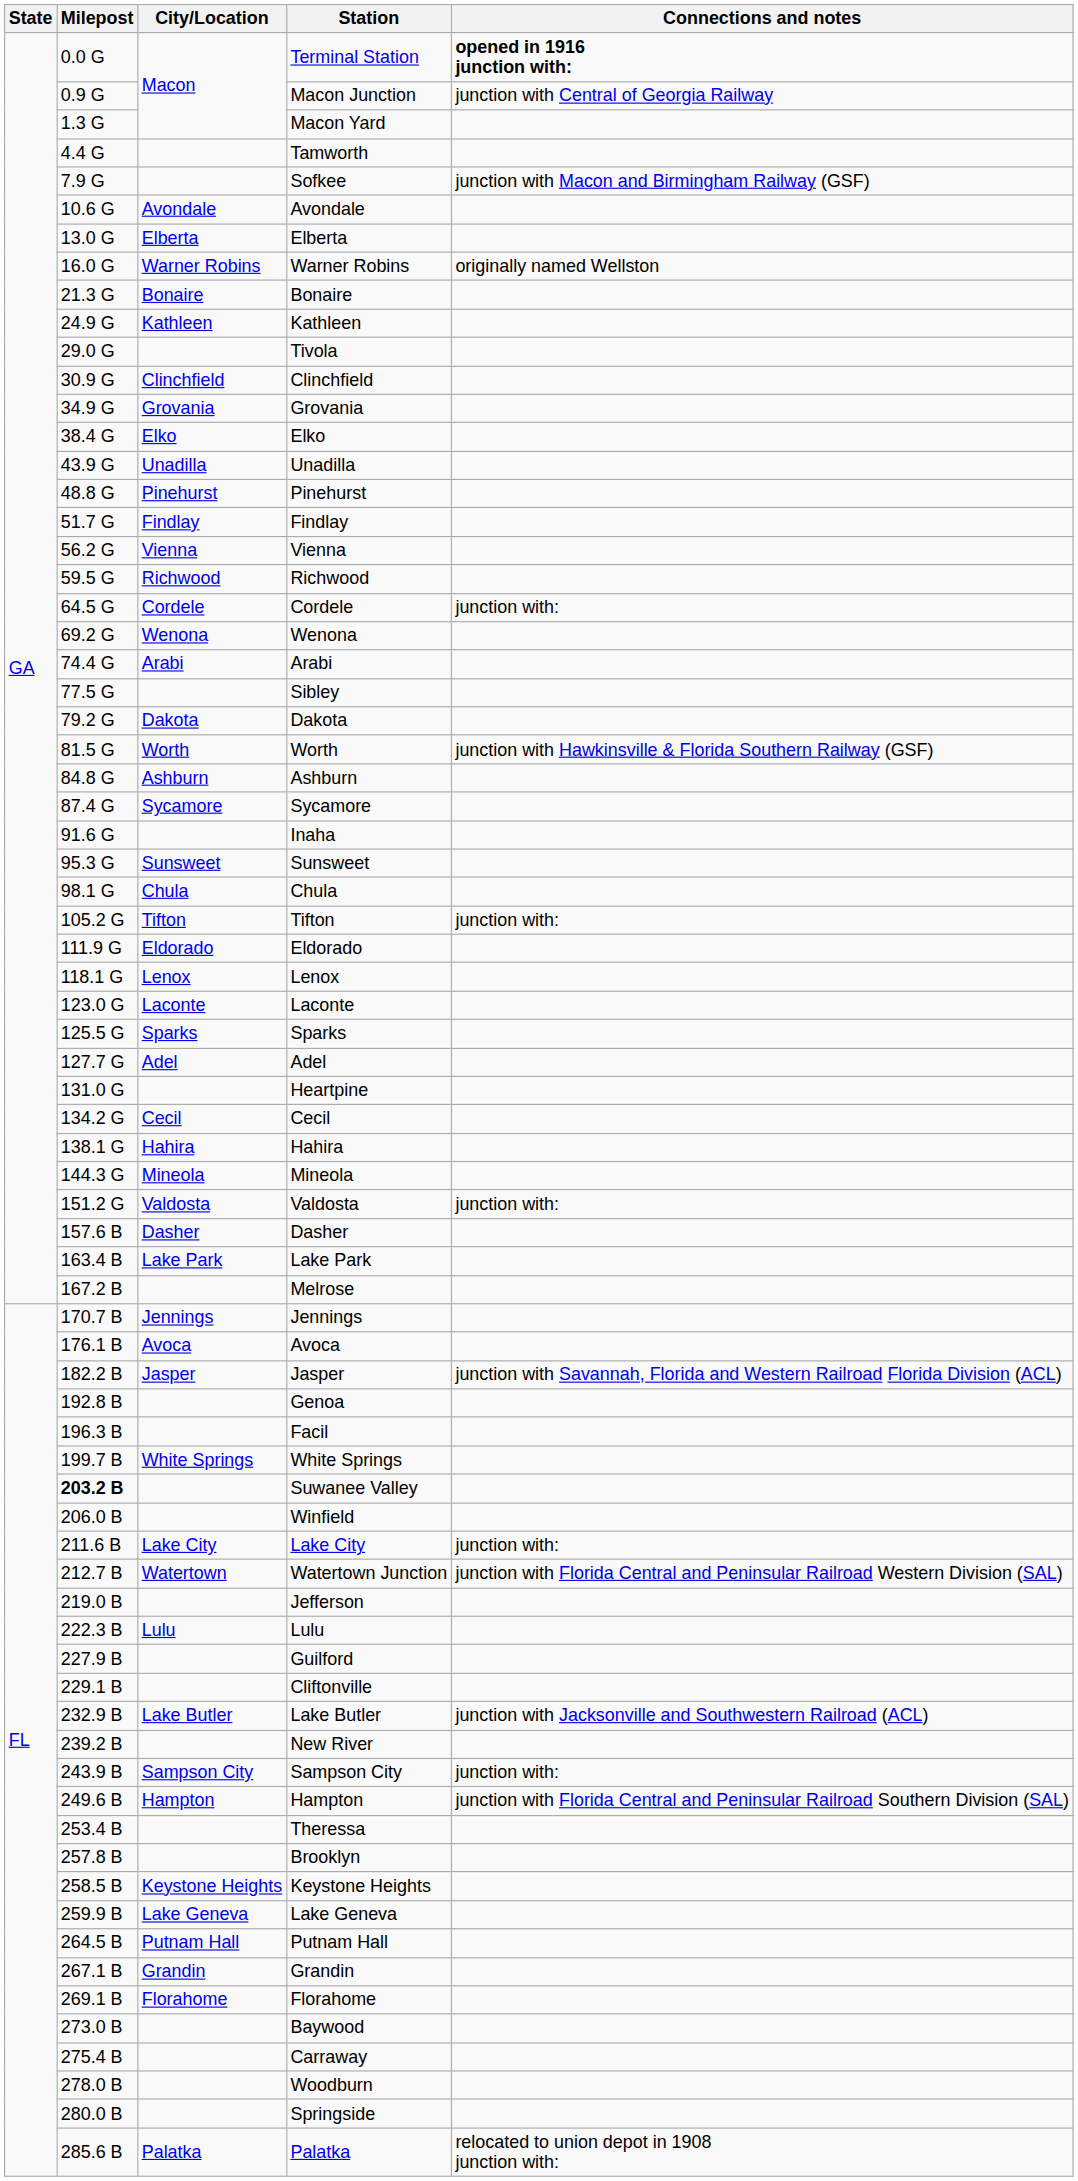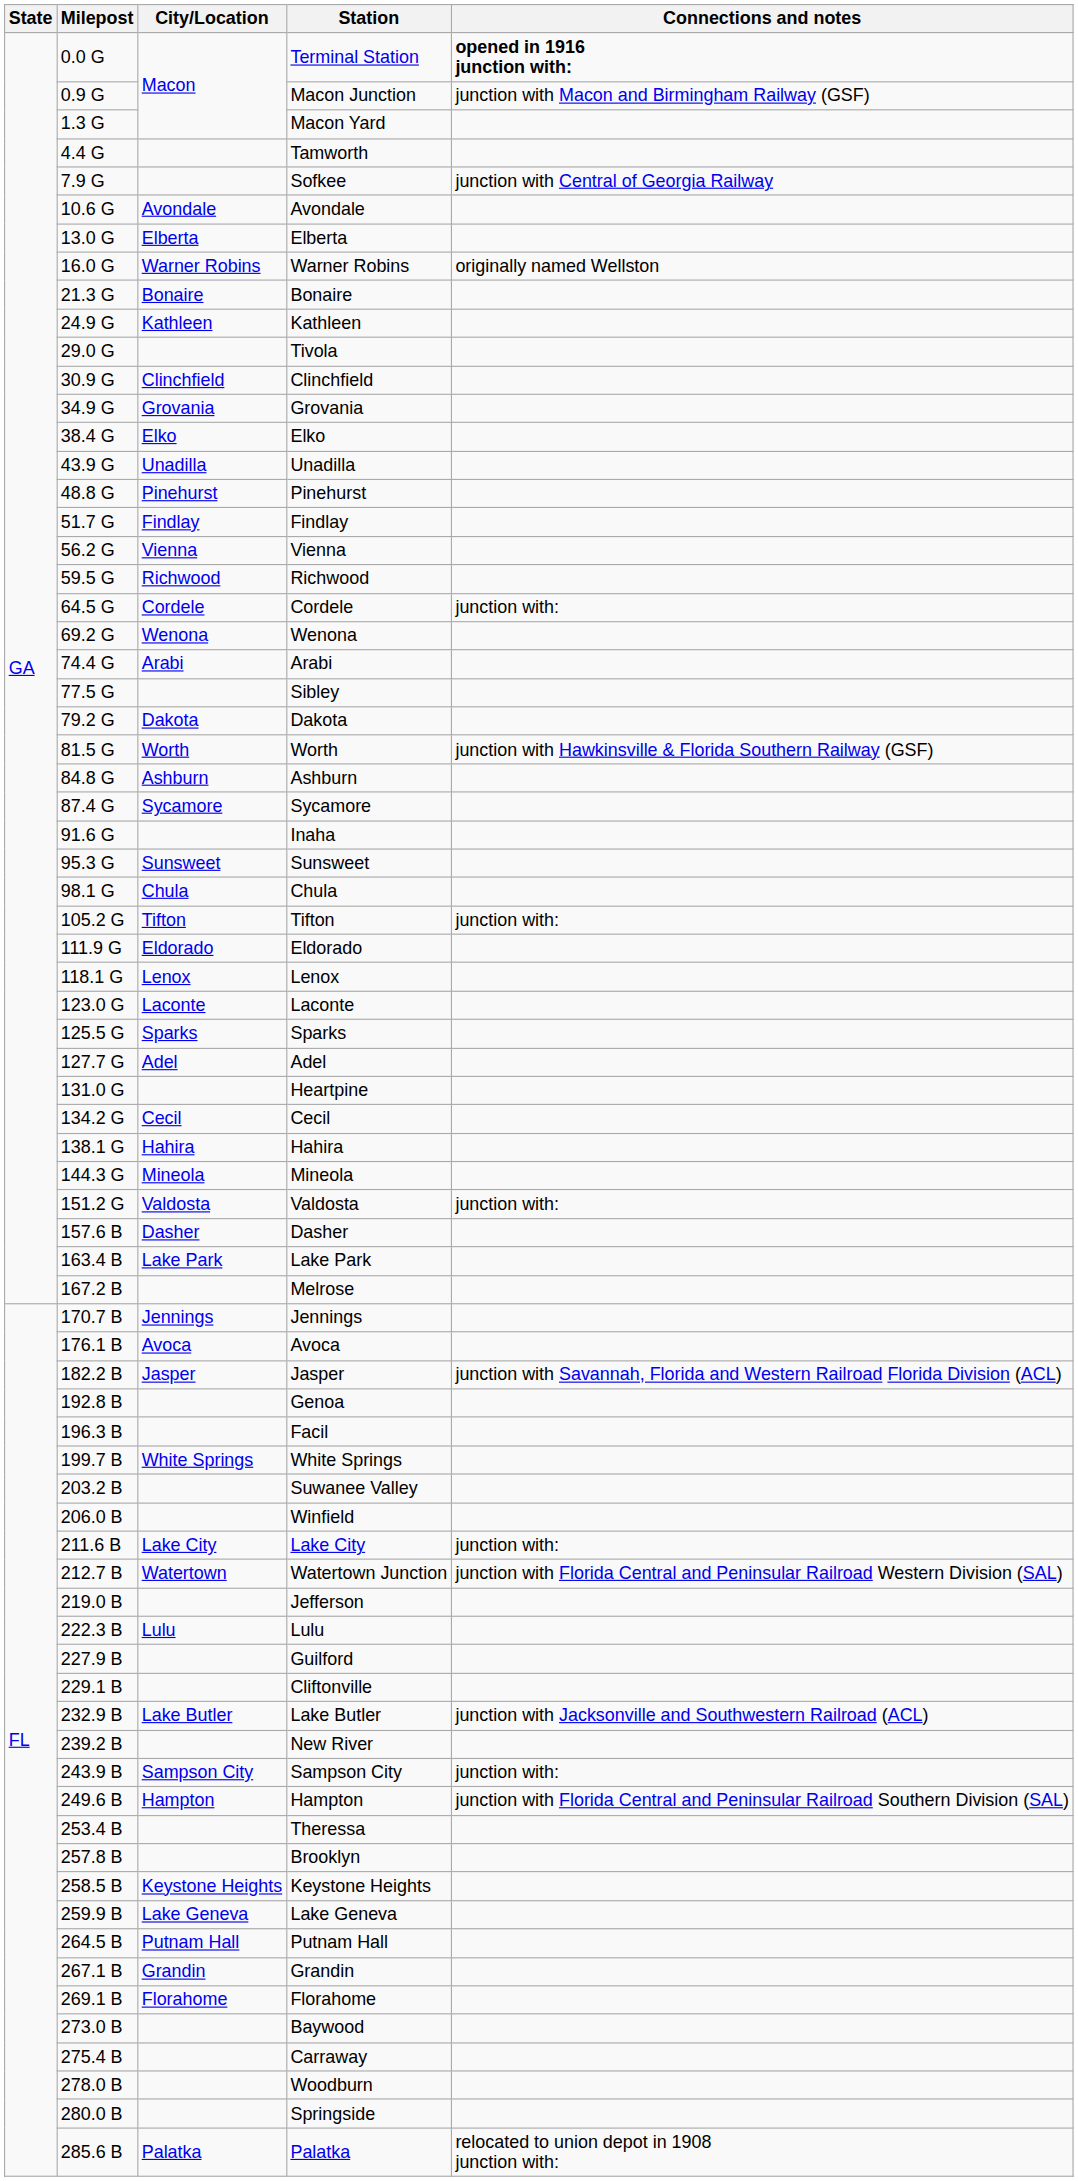Macon Junction | Connections and notes: junction with Central of Georgia Railway -> junction with Macon and Birmingham Railway (GSF)
Sofkee | Connections and notes: junction with Macon and Birmingham Railway (GSF) -> junction with Central of Georgia Railway
Suwanee Valley | Milepost: bold -> normal
